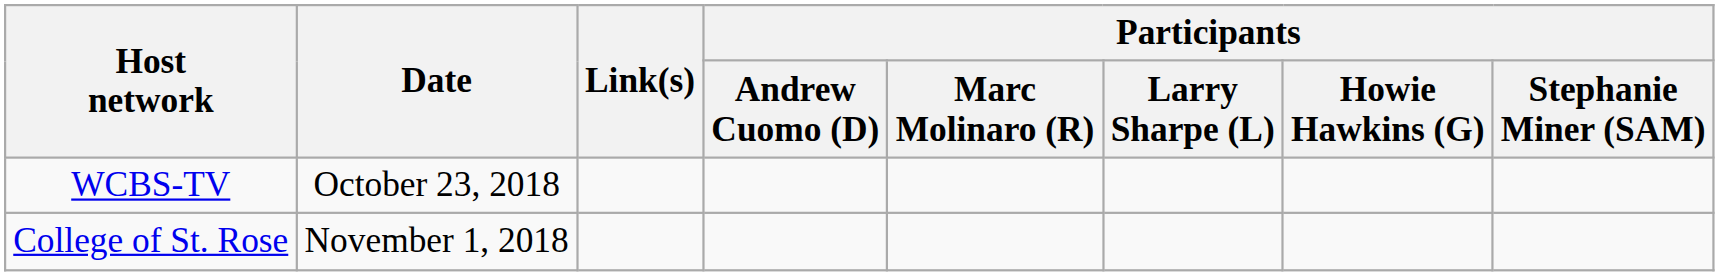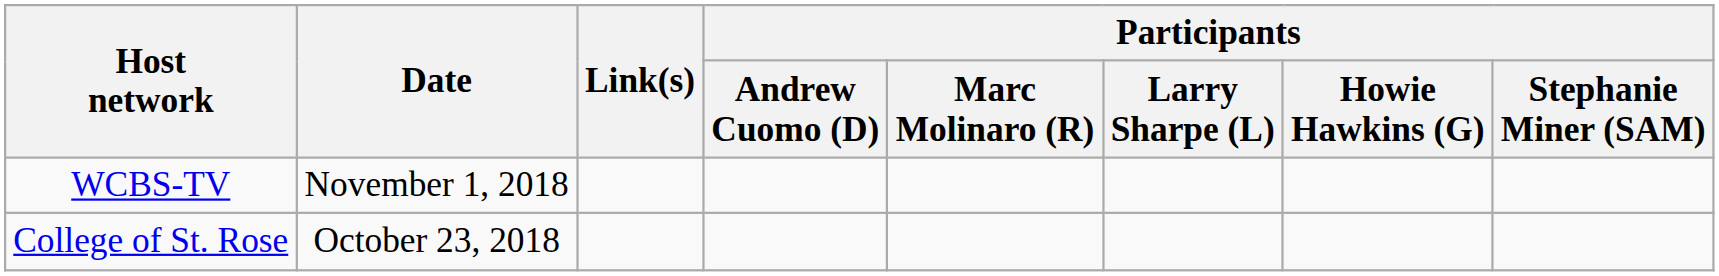WCBS-TV | Date: October 23, 2018 -> November 1, 2018
College of St. Rose | Date: November 1, 2018 -> October 23, 2018
